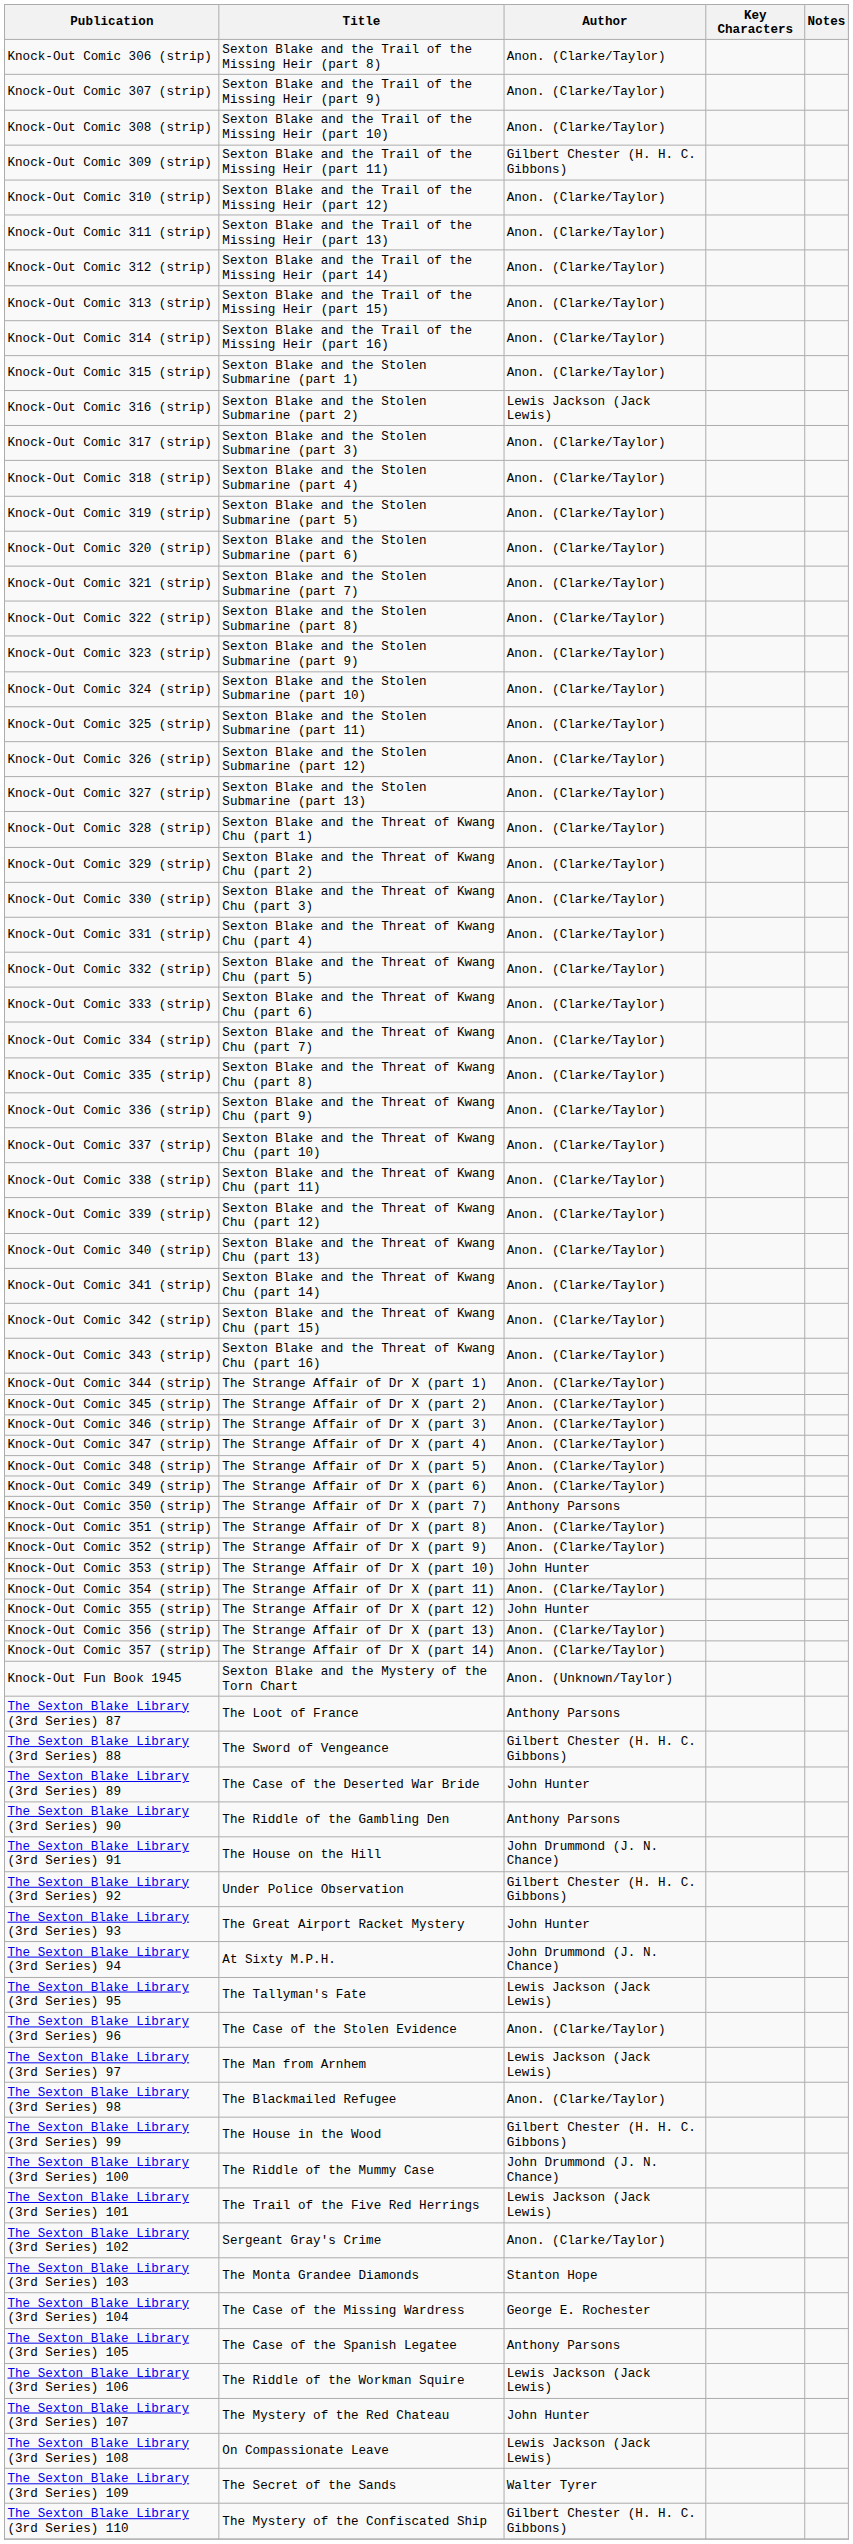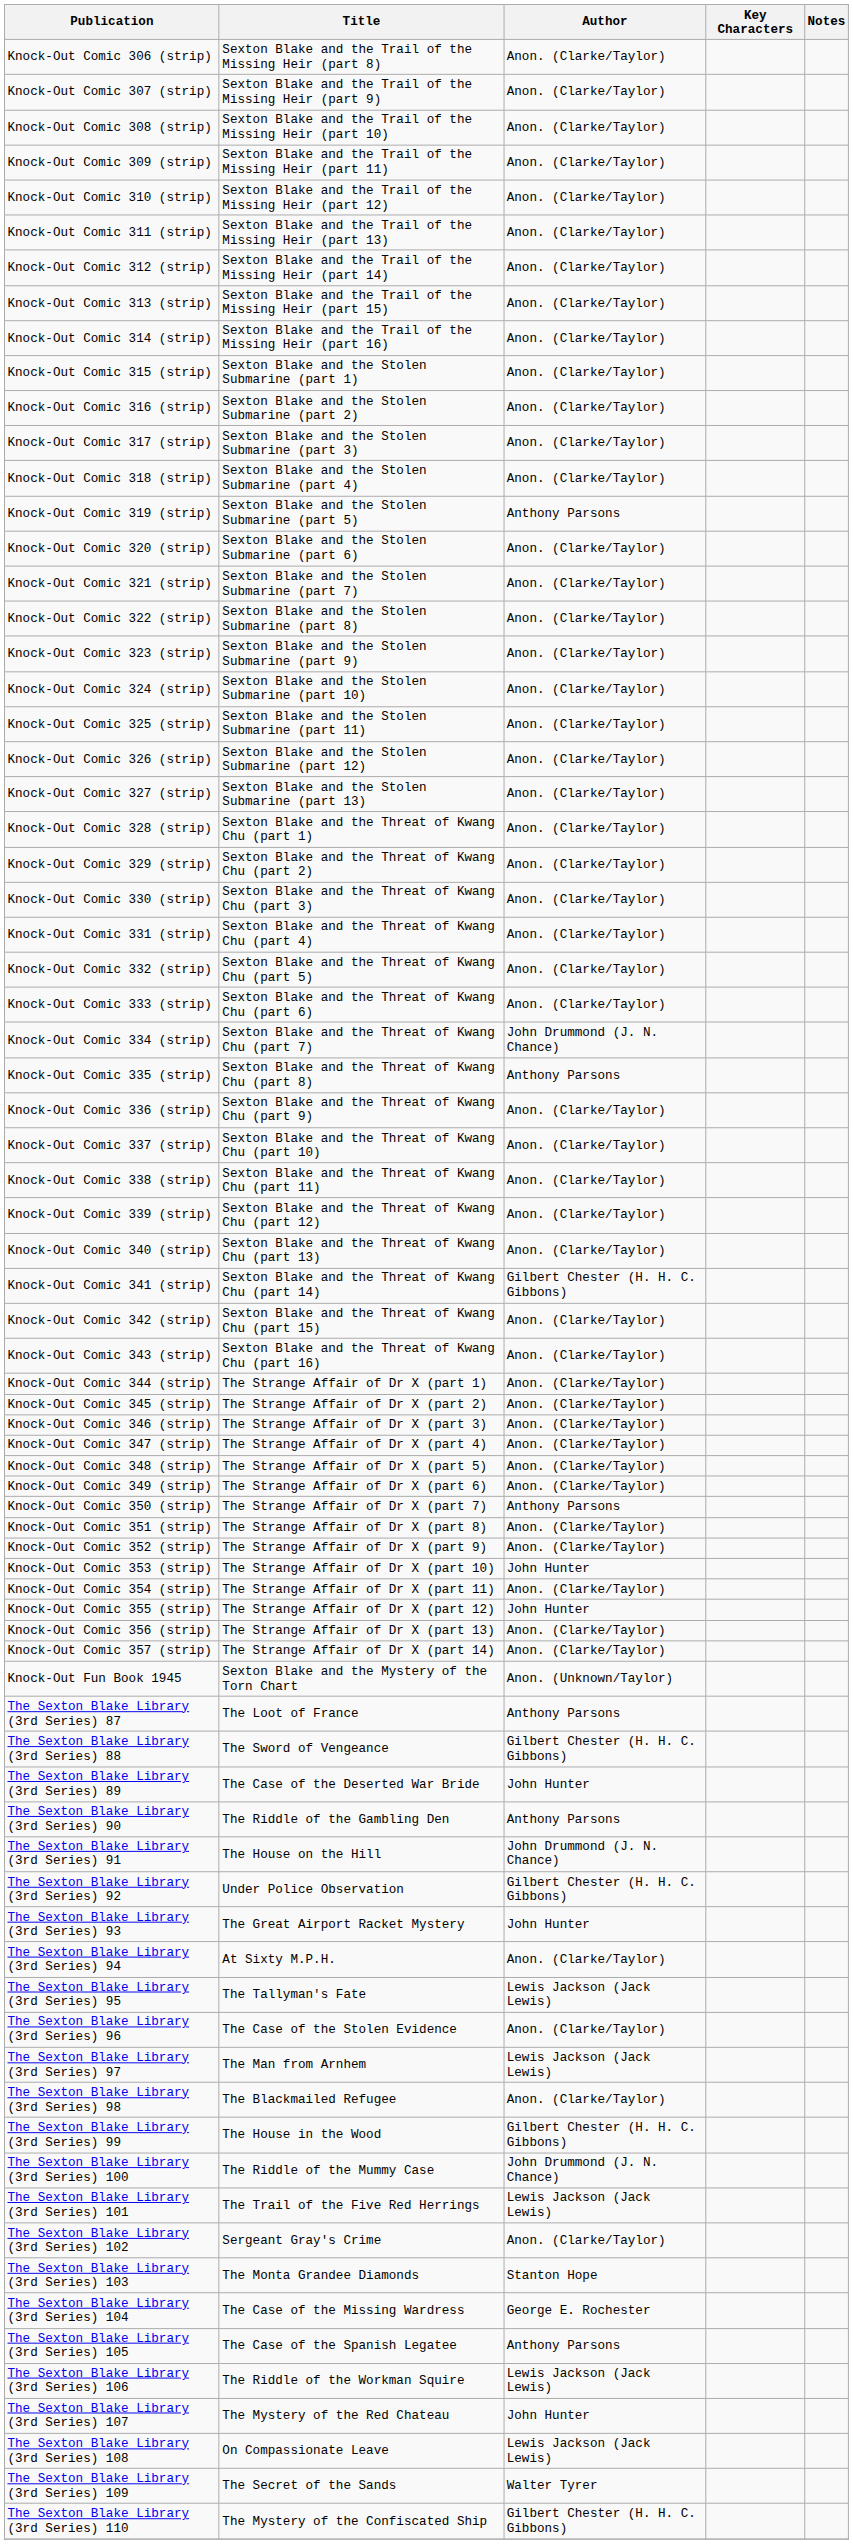Knock-Out Comic 309 (strip) | Author: Gilbert Chester (H. H. C. Gibbons) -> Anon. (Clarke/Taylor)
Knock-Out Comic 316 (strip) | Author: Lewis Jackson (Jack Lewis) -> Anon. (Clarke/Taylor)
Knock-Out Comic 319 (strip) | Author: Anon. (Clarke/Taylor) -> Anthony Parsons
Knock-Out Comic 334 (strip) | Author: Anon. (Clarke/Taylor) -> John Drummond (J. N. Chance)
Knock-Out Comic 335 (strip) | Author: Anon. (Clarke/Taylor) -> Anthony Parsons
Knock-Out Comic 341 (strip) | Author: Anon. (Clarke/Taylor) -> Gilbert Chester (H. H. C. Gibbons)
The Sexton Blake Library (3rd Series) 94 | Author: John Drummond (J. N. Chance) -> Anon. (Clarke/Taylor)
